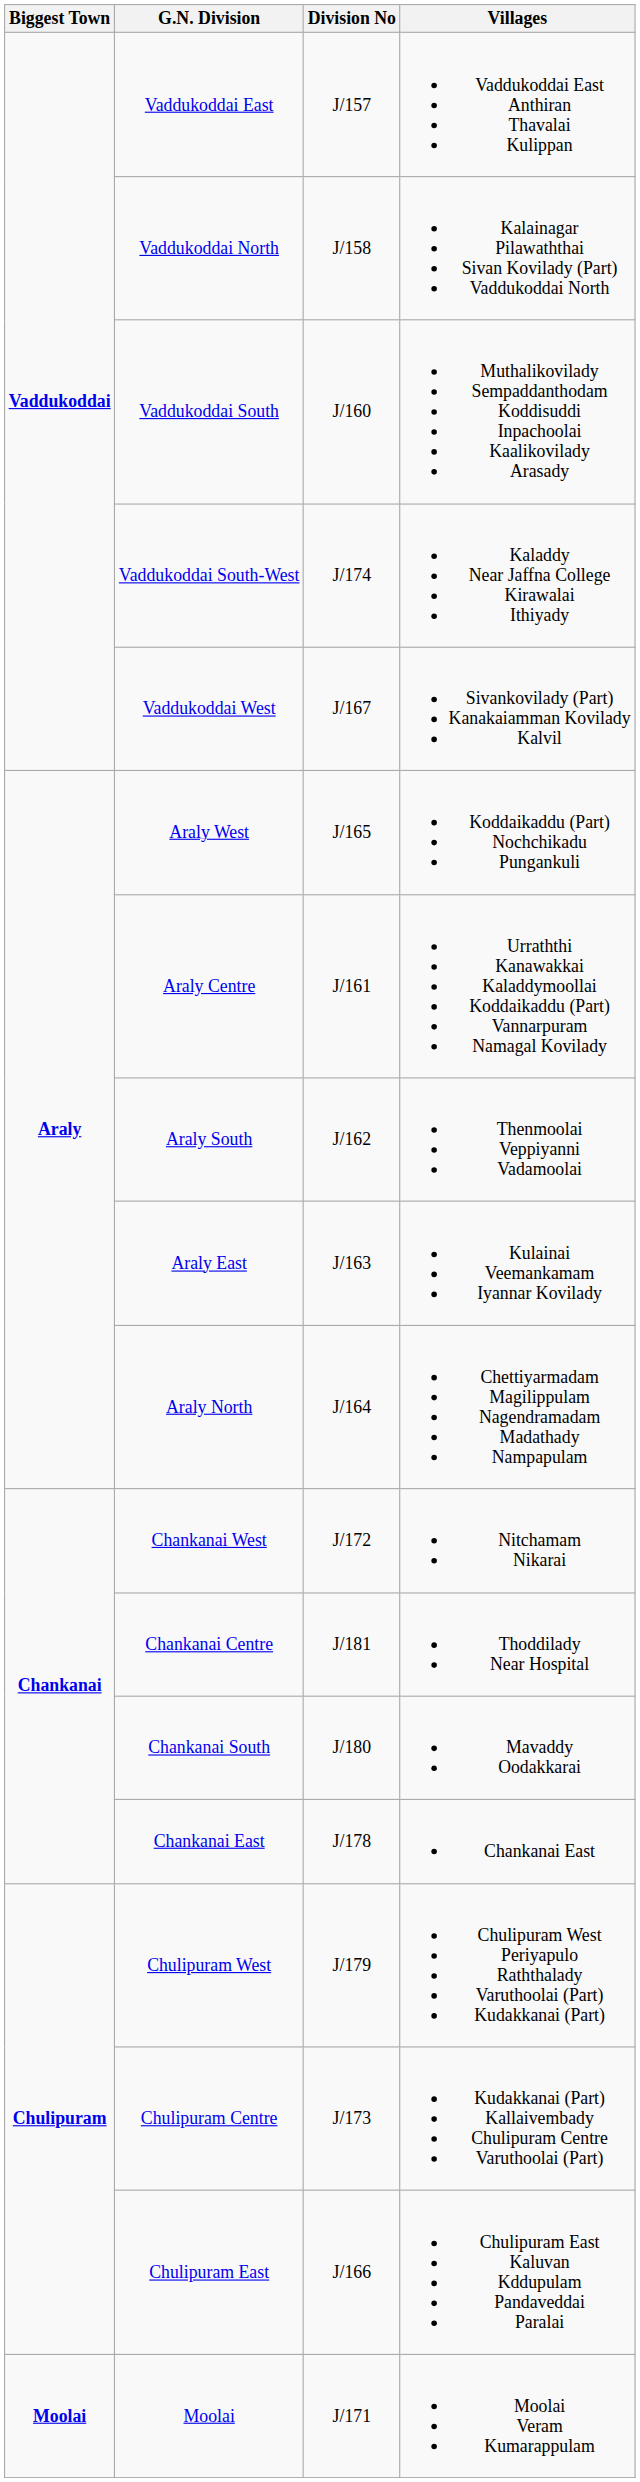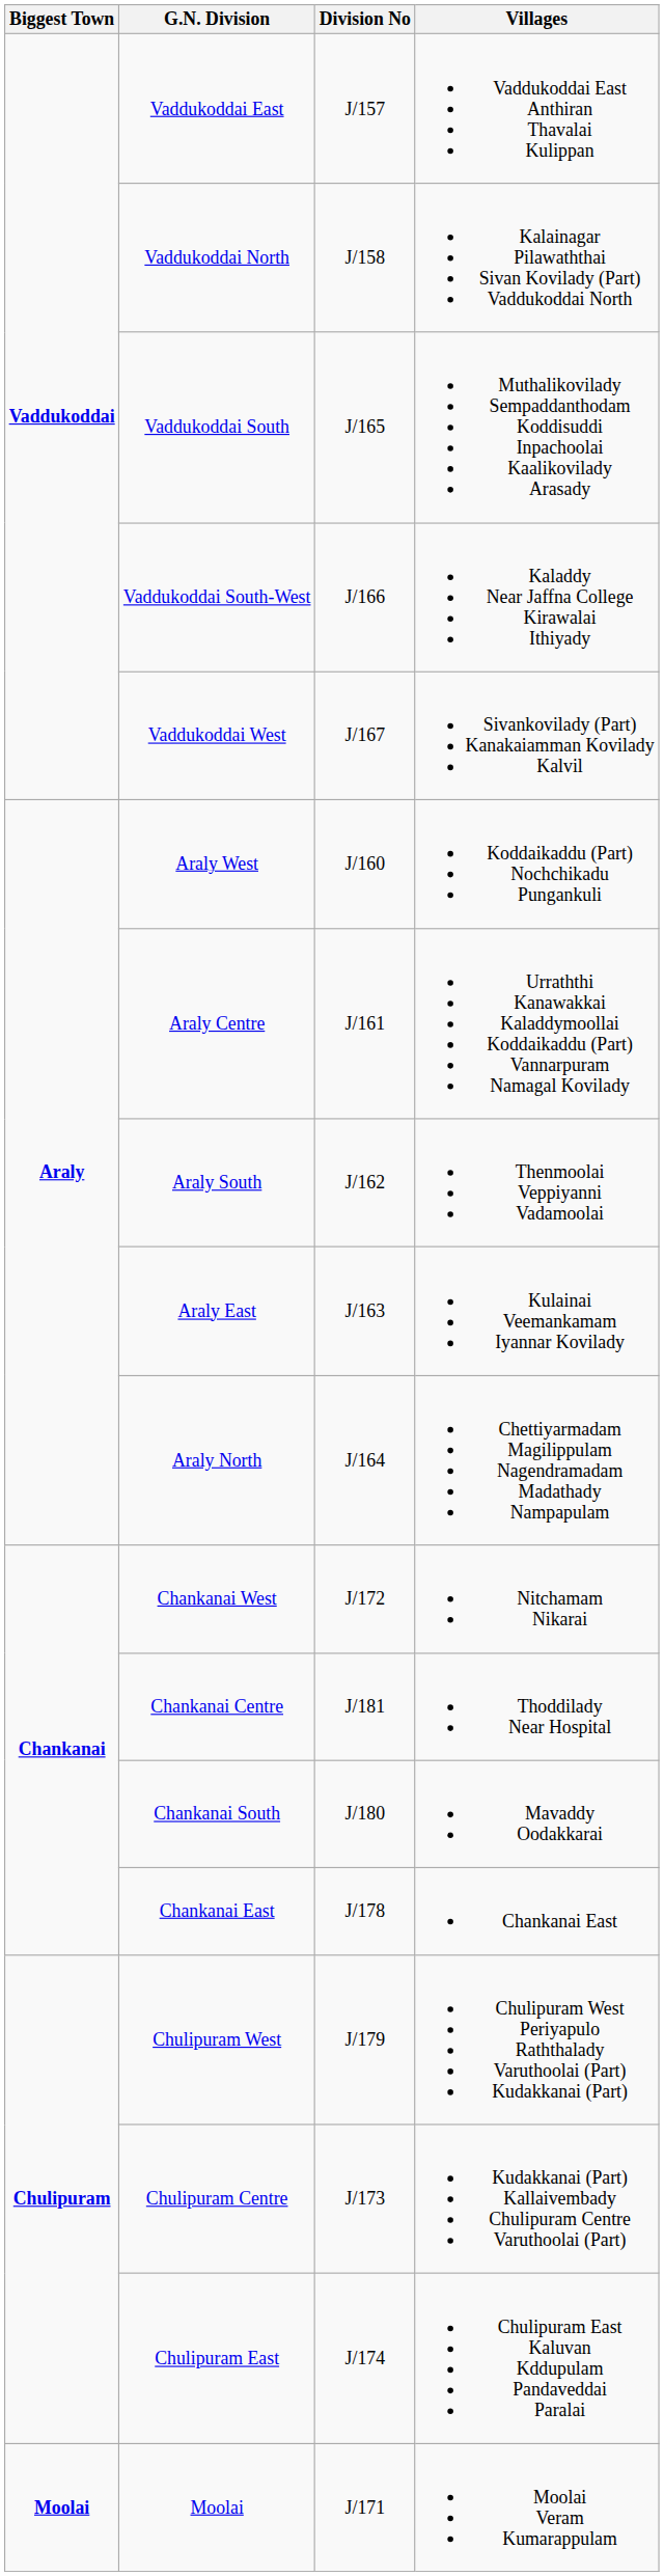Vaddukoddai South | Division No: J/160 -> J/165
Vaddukoddai South-West | Division No: J/174 -> J/166
Araly West | Division No: J/165 -> J/160
Chulipuram East | Division No: J/166 -> J/174
